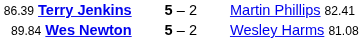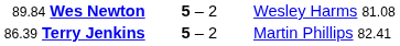rows swapped: 86.39 Terry Jenkins <-> 89.84 Wes Newton
